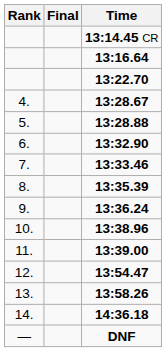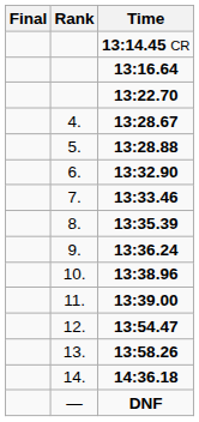columns swapped: Rank <-> Final
